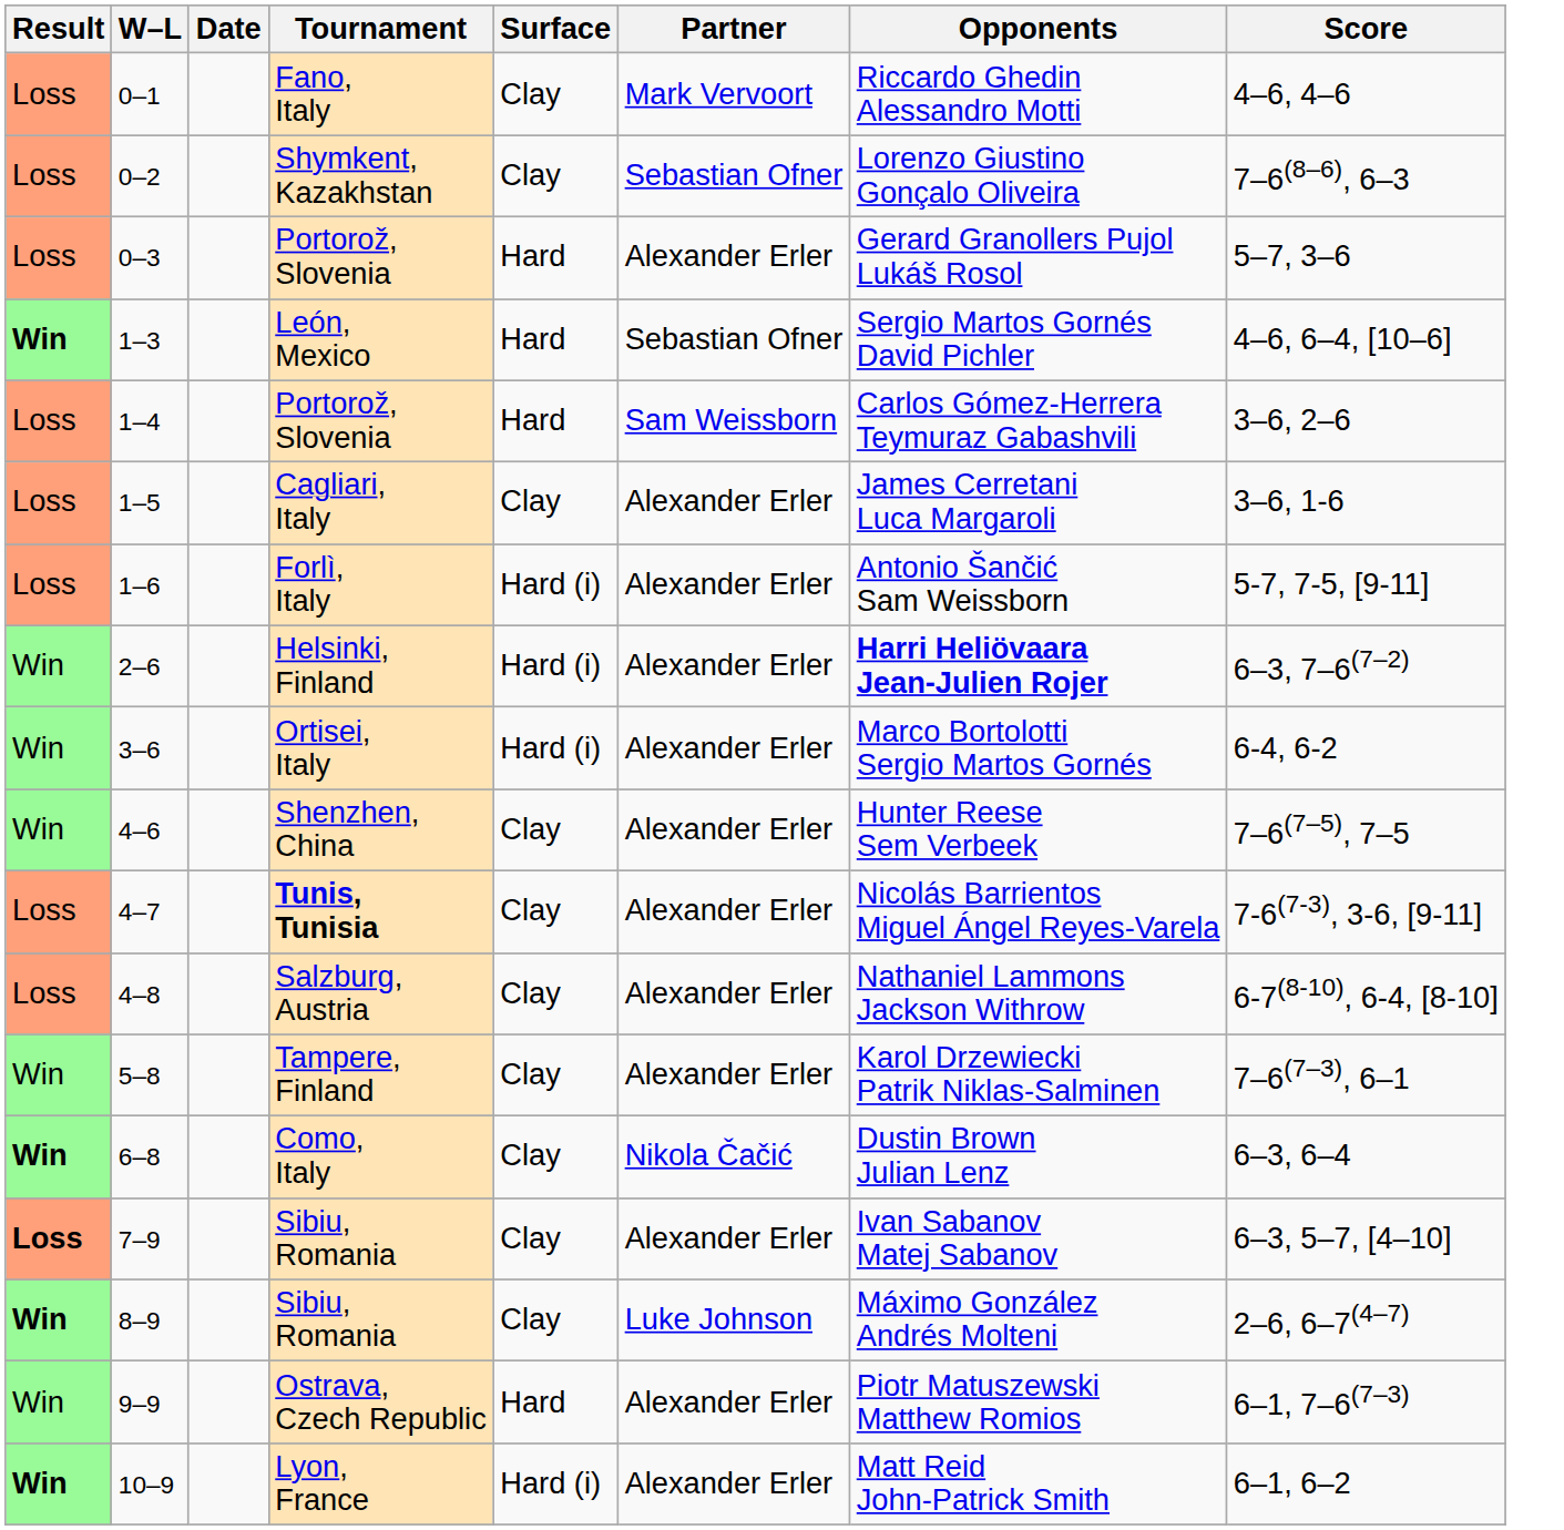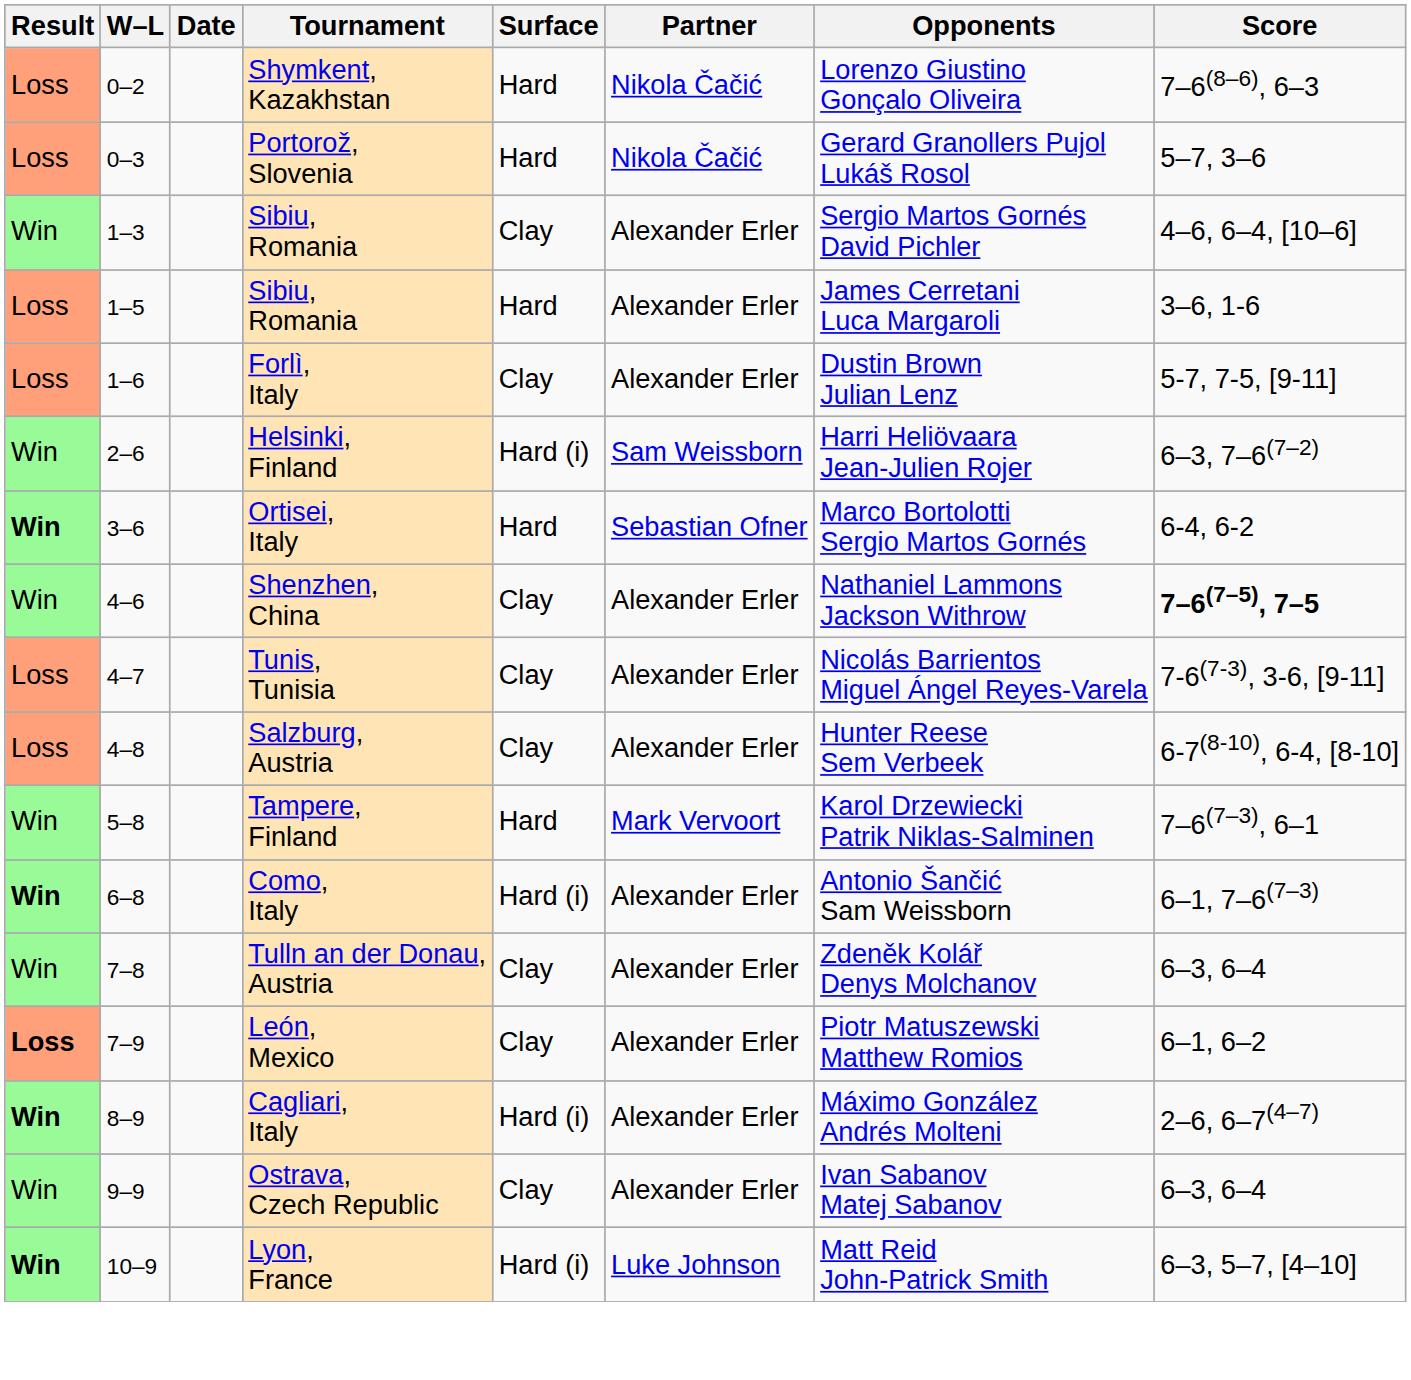- row: Loss | 0–1 | Fano, Italy | Clay | Mark Vervoort | Riccardo Ghedin Alessandro Motti | 4–6, 4–6
0–2 | Surface: Clay -> Hard
0–2 | Partner: Sebastian Ofner -> Nikola Čačić
0–3 | Partner: Alexander Erler -> Nikola Čačić
1–3 | Result: bold -> normal
1–3 | Tournament: León, Mexico -> Sibiu, Romania
1–3 | Surface: Hard -> Clay
1–3 | Partner: Sebastian Ofner -> Alexander Erler
- row: Loss | 1–4 | Portorož, Slovenia | Hard | Sam Weissborn | Carlos Gómez-Herrera Teymuraz Gabashvili | 3–6, 2–6
1–5 | Tournament: Cagliari, Italy -> Sibiu, Romania
1–5 | Surface: Clay -> Hard
1–6 | Surface: Hard (i) -> Clay
1–6 | Opponents: Antonio Šančić Sam Weissborn -> Dustin Brown Julian Lenz
2–6 | Partner: Alexander Erler -> Sam Weissborn
2–6 | Opponents: bold -> normal
3–6 | Result: normal -> bold
3–6 | Surface: Hard (i) -> Hard
3–6 | Partner: Alexander Erler -> Sebastian Ofner
4–6 | Opponents: Hunter Reese Sem Verbeek -> Nathaniel Lammons Jackson Withrow
4–6 | Score: normal -> bold
4–7 | Tournament: bold -> normal
4–8 | Opponents: Nathaniel Lammons Jackson Withrow -> Hunter Reese Sem Verbeek
5–8 | Surface: Clay -> Hard
5–8 | Partner: Alexander Erler -> Mark Vervoort
6–8 | Surface: Clay -> Hard (i)
6–8 | Partner: Nikola Čačić -> Alexander Erler
6–8 | Opponents: Dustin Brown Julian Lenz -> Antonio Šančić Sam Weissborn
6–8 | Score: 6–3, 6–4 -> 6–1, 7–6(7–3)
+ row: Win | 7–8 | Tulln an der Donau, Austria | Clay | Alexander Erler | Zdeněk Kolář Denys Molchanov | 6–3, 6–4
7–9 | Tournament: Sibiu, Romania -> León, Mexico
7–9 | Opponents: Ivan Sabanov Matej Sabanov -> Piotr Matuszewski Matthew Romios
7–9 | Score: 6–3, 5–7, [4–10] -> 6–1, 6–2
8–9 | Tournament: Sibiu, Romania -> Cagliari, Italy
8–9 | Surface: Clay -> Hard (i)
8–9 | Partner: Luke Johnson -> Alexander Erler
9–9 | Surface: Hard -> Clay
9–9 | Opponents: Piotr Matuszewski Matthew Romios -> Ivan Sabanov Matej Sabanov
9–9 | Score: 6–1, 7–6(7–3) -> 6–3, 6–4
10–9 | Partner: Alexander Erler -> Luke Johnson
10–9 | Score: 6–1, 6–2 -> 6–3, 5–7, [4–10]
